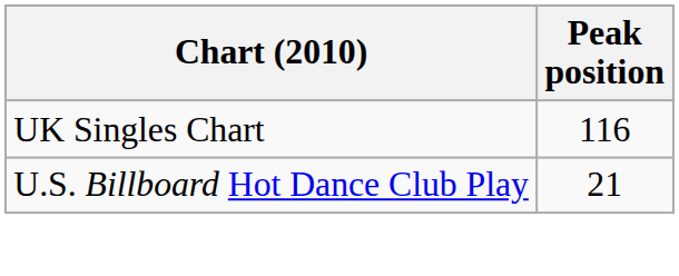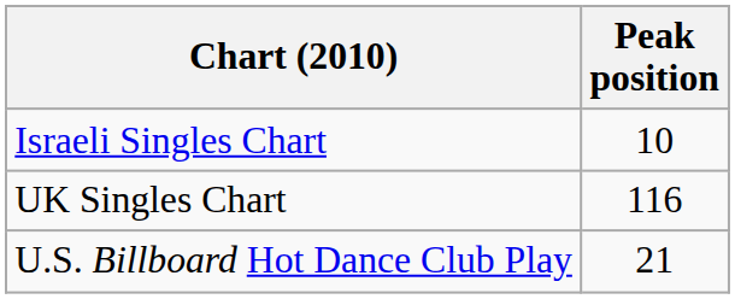+ row: Israeli Singles Chart | 10
